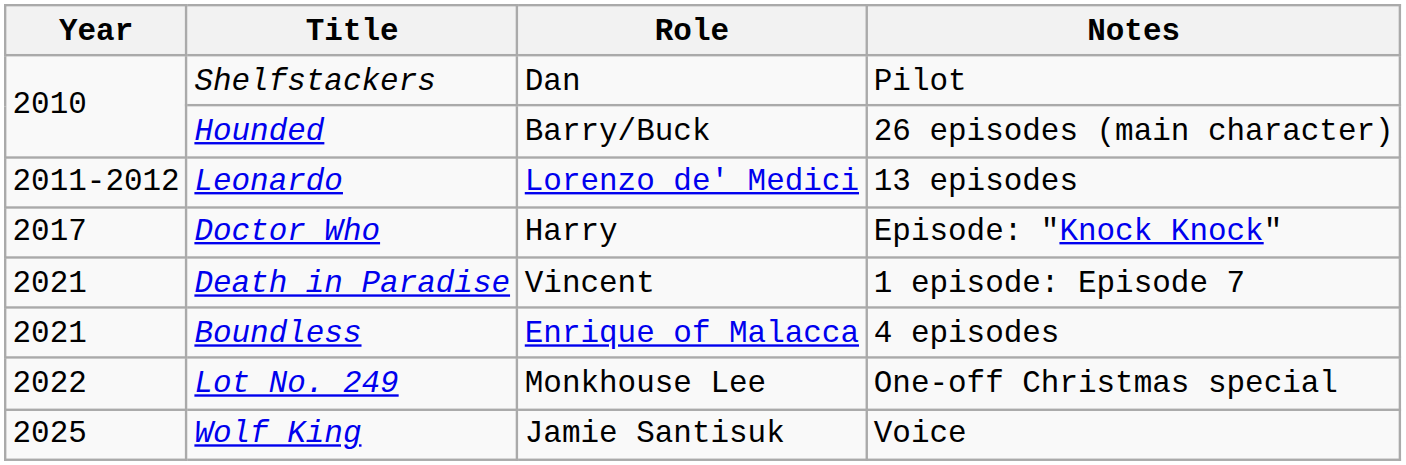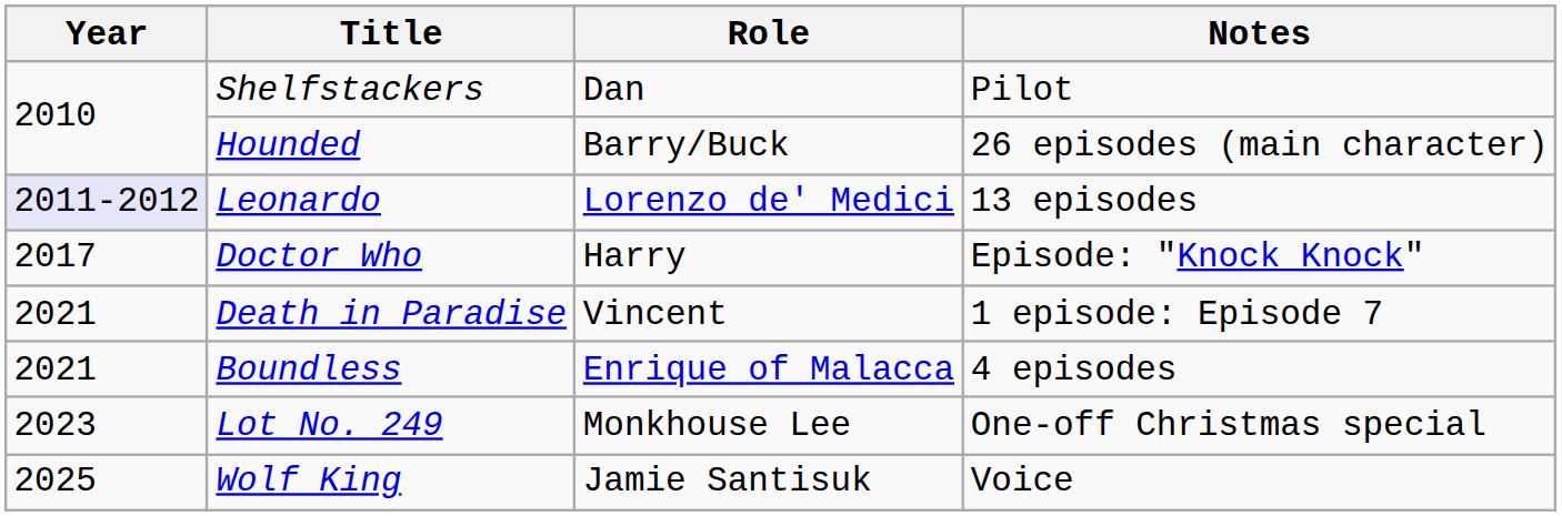Leonardo | Year: no background -> lavender background
Lot No. 249 | Year: 2022 -> 2023
